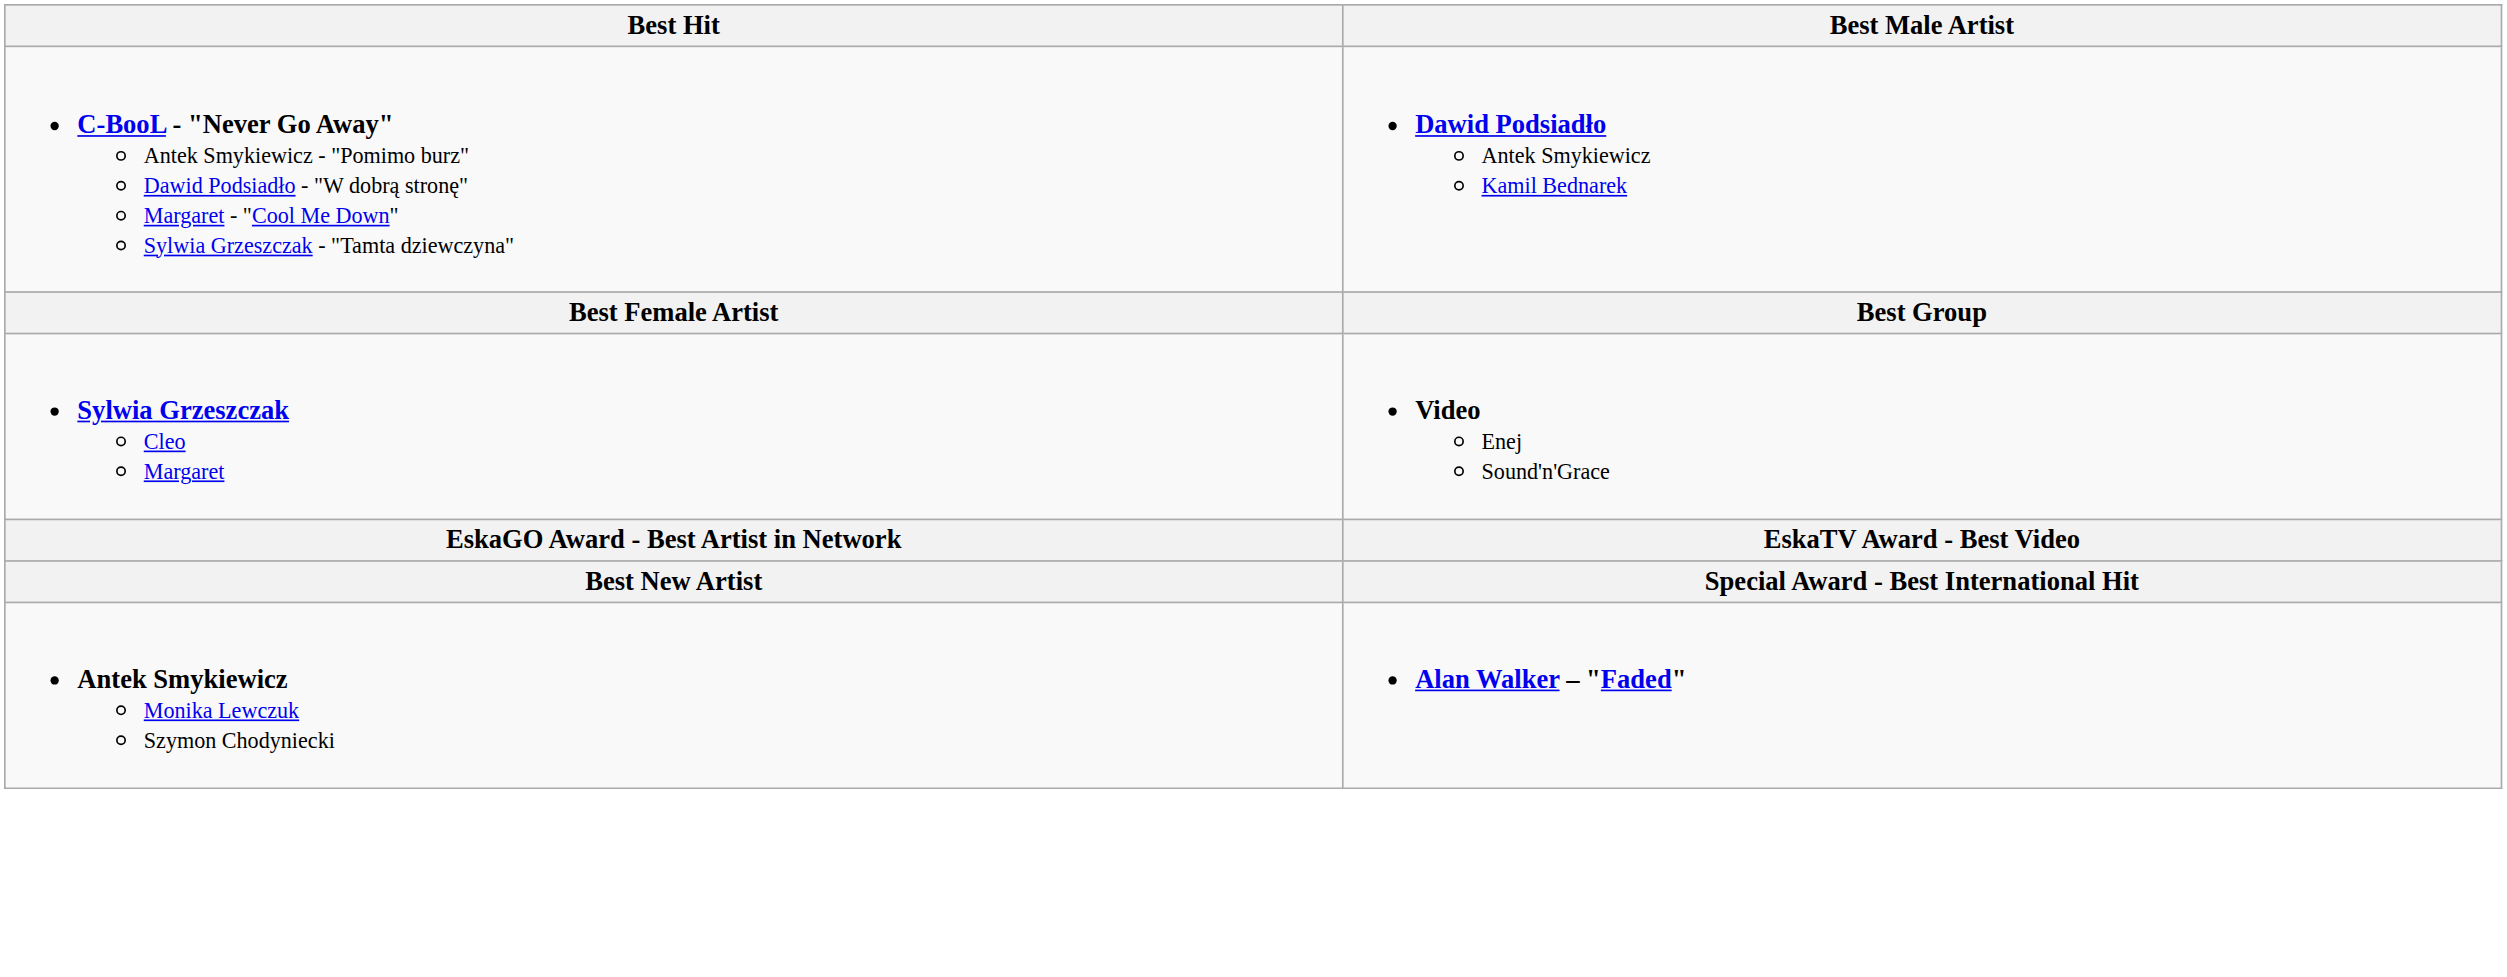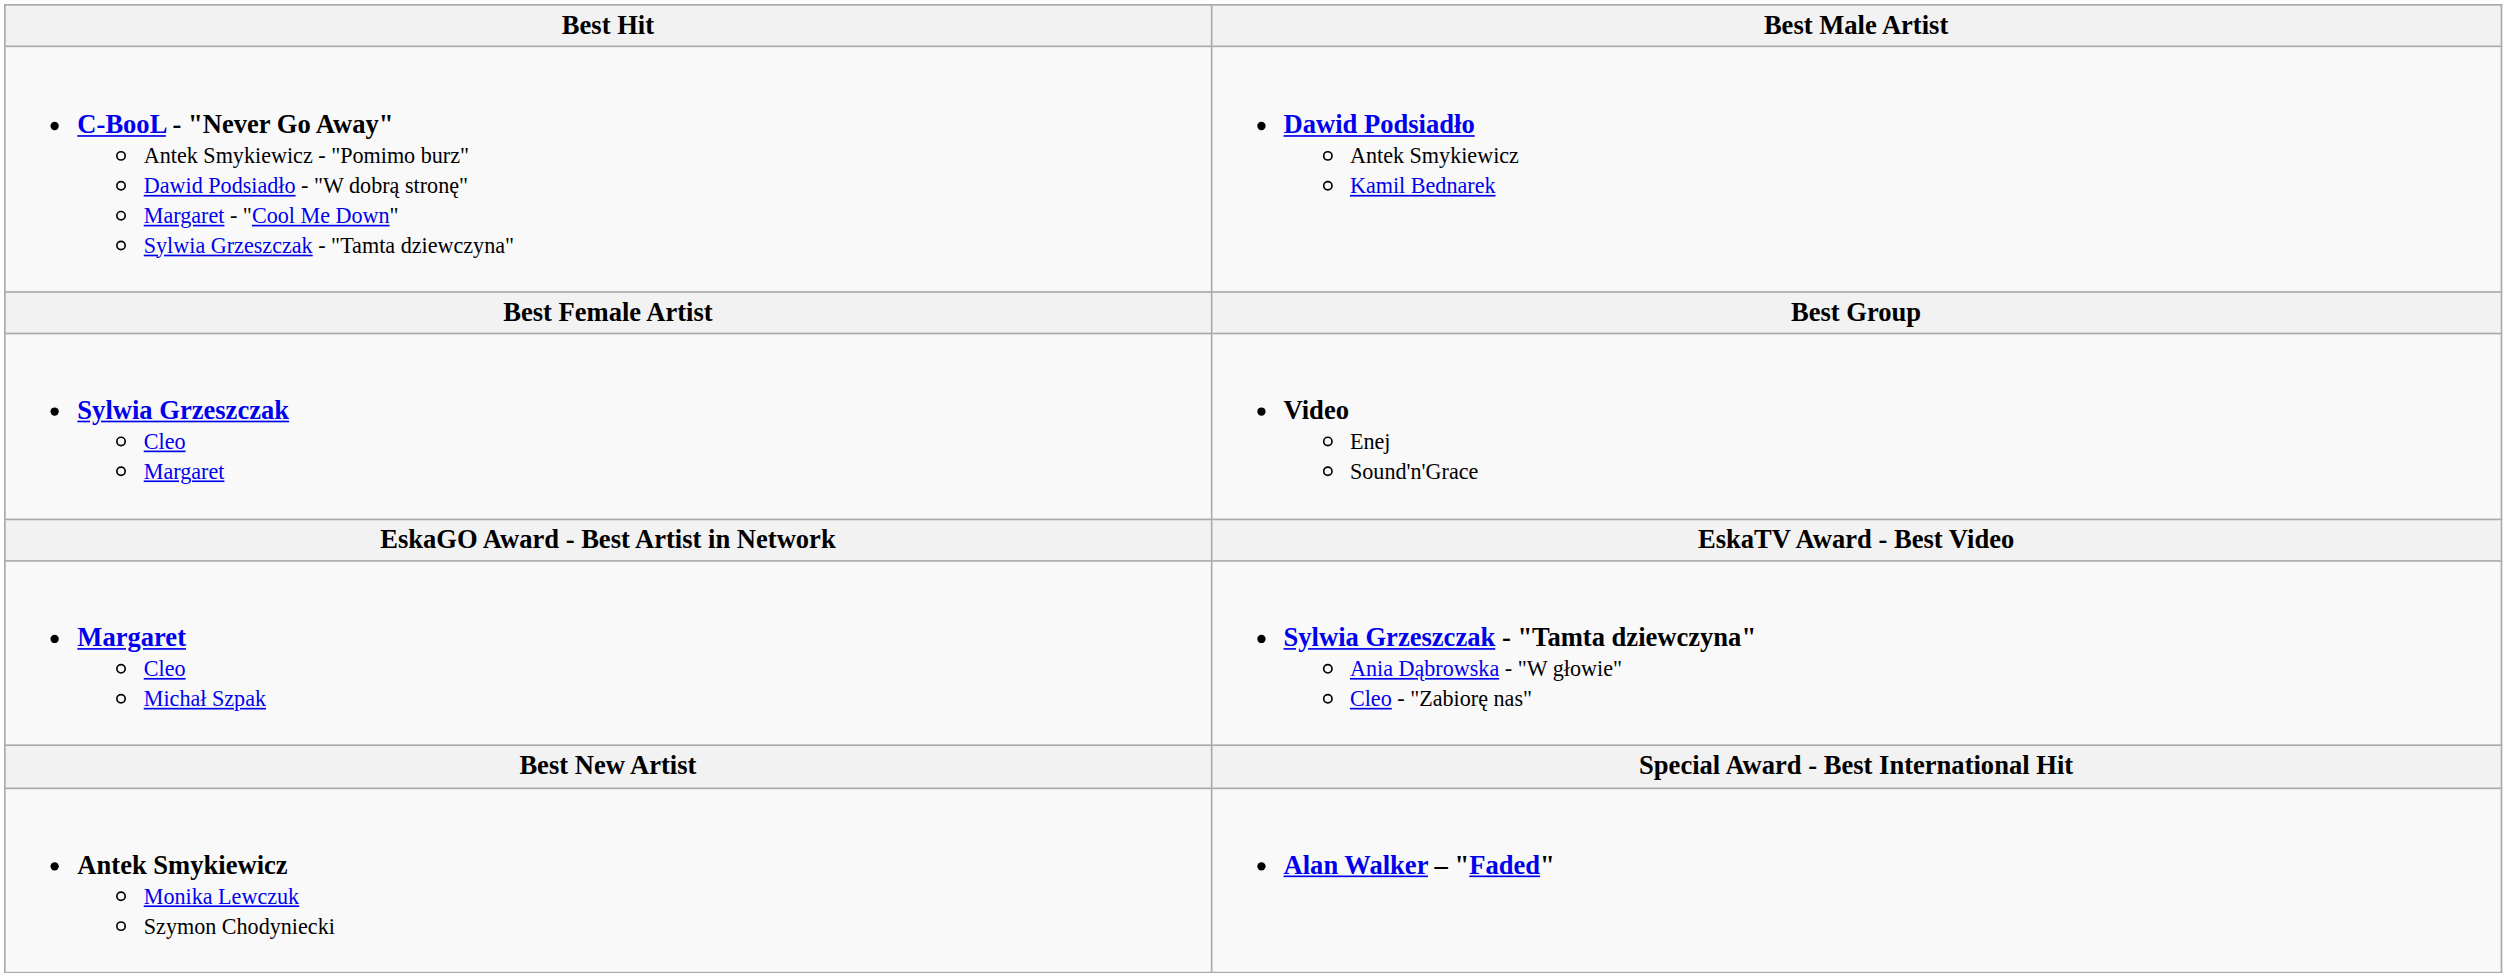+ row: Margaret Cleo Michał Szpak | Sylwia Grzeszczak - "Tamta dziewczyna" Ania Dąbrowska - "W głowie" Cleo - "Zabiorę nas"
